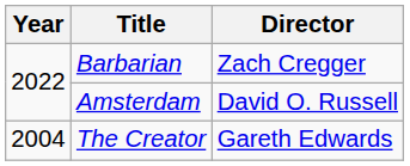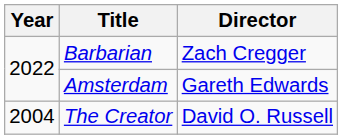Amsterdam | Director: David O. Russell -> Gareth Edwards
The Creator | Director: Gareth Edwards -> David O. Russell
